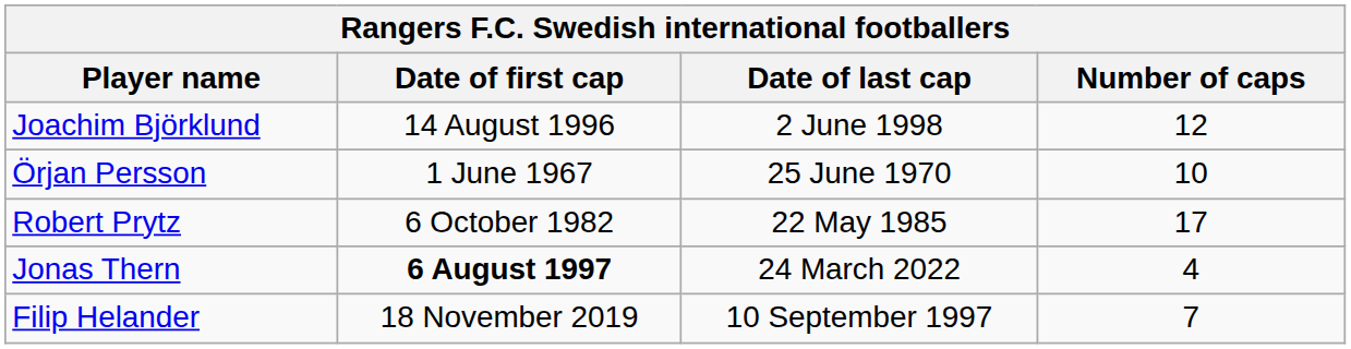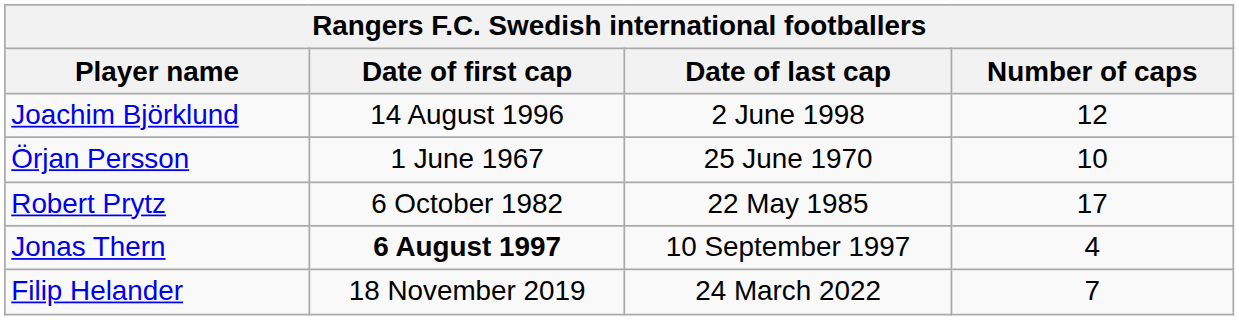Jonas Thern | Date of last cap: 24 March 2022 -> 10 September 1997
Filip Helander | Date of last cap: 10 September 1997 -> 24 March 2022
